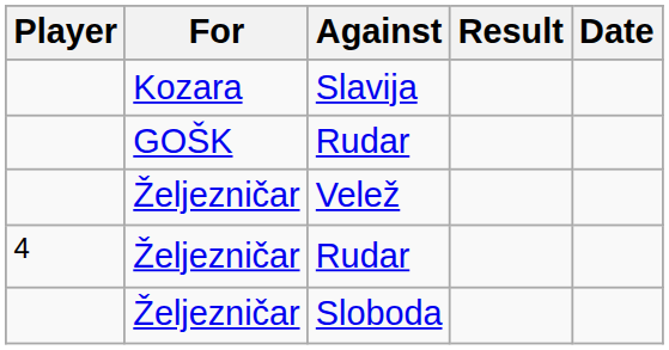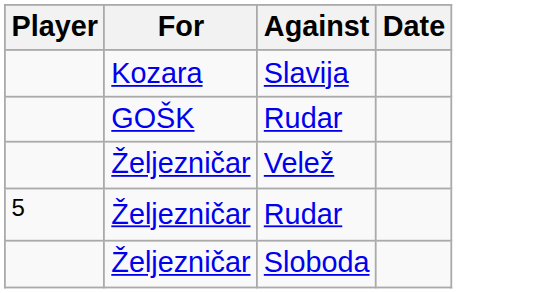- column: Result
Željezničar / Rudar | Player: 4 -> 5
